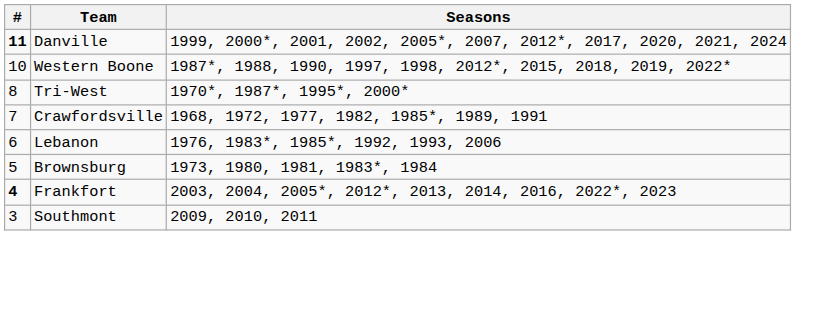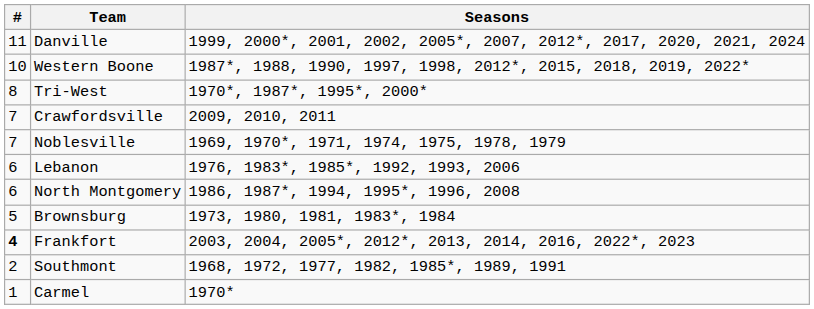Danville | #: bold -> normal
Crawfordsville | Seasons: 1968, 1972, 1977, 1982, 1985*, 1989, 1991 -> 2009, 2010, 2011
+ row: 7 | Noblesville | 1969, 1970*, 1971, 1974, 1975, 1978, 1979
+ row: 6 | North Montgomery | 1986, 1987*, 1994, 1995*, 1996, 2008
Southmont | #: 3 -> 2
Southmont | Seasons: 2009, 2010, 2011 -> 1968, 1972, 1977, 1982, 1985*, 1989, 1991
+ row: 1 | Carmel | 1970*
